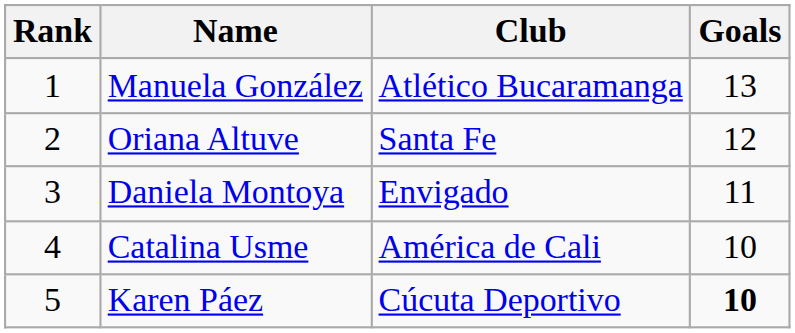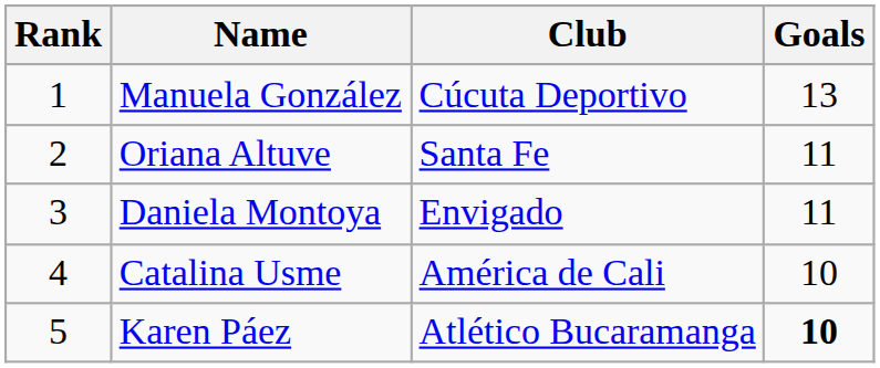Manuela González | Club: Atlético Bucaramanga -> Cúcuta Deportivo
Oriana Altuve | Goals: 12 -> 11
Karen Páez | Club: Cúcuta Deportivo -> Atlético Bucaramanga
